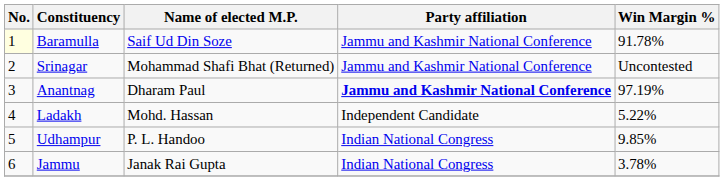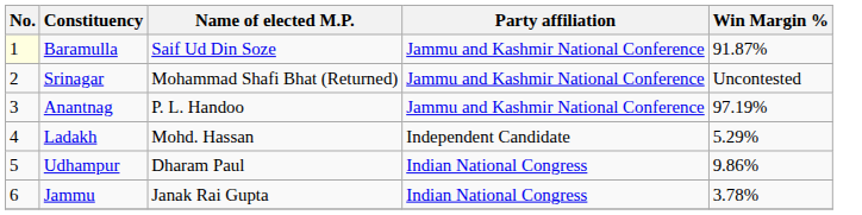Baramulla | Win Margin %: 91.78% -> 91.87%
Anantnag | Name of elected M.P.: Dharam Paul -> P. L. Handoo
Anantnag | Party affiliation: bold -> normal
Ladakh | Win Margin %: 5.22% -> 5.29%
Udhampur | Name of elected M.P.: P. L. Handoo -> Dharam Paul
Udhampur | Win Margin %: 9.85% -> 9.86%
